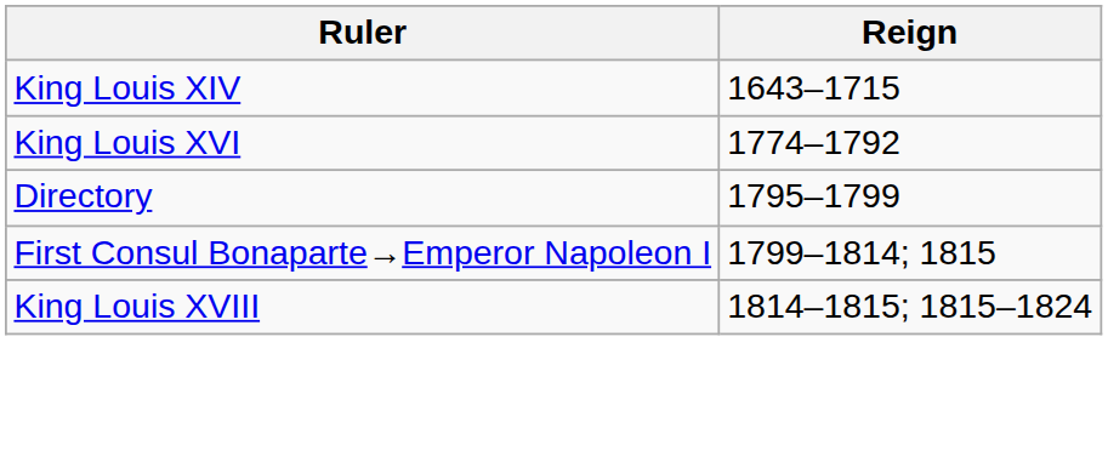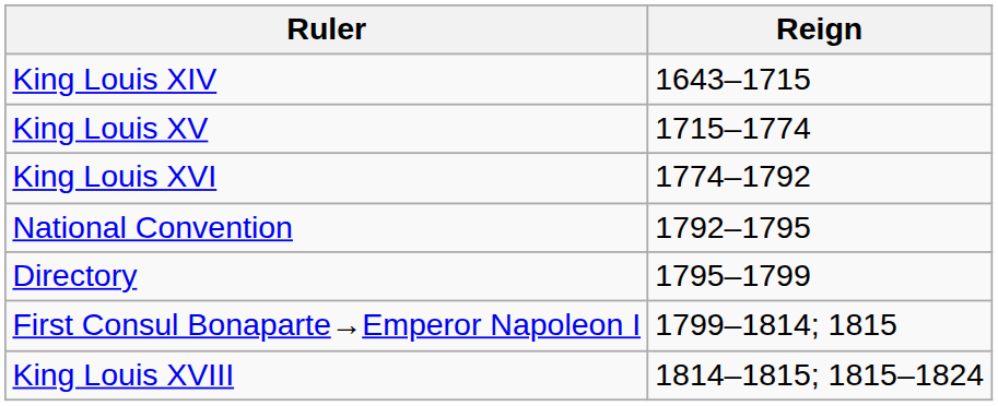+ row: King Louis XV | 1715–1774
+ row: National Convention | 1792–1795
